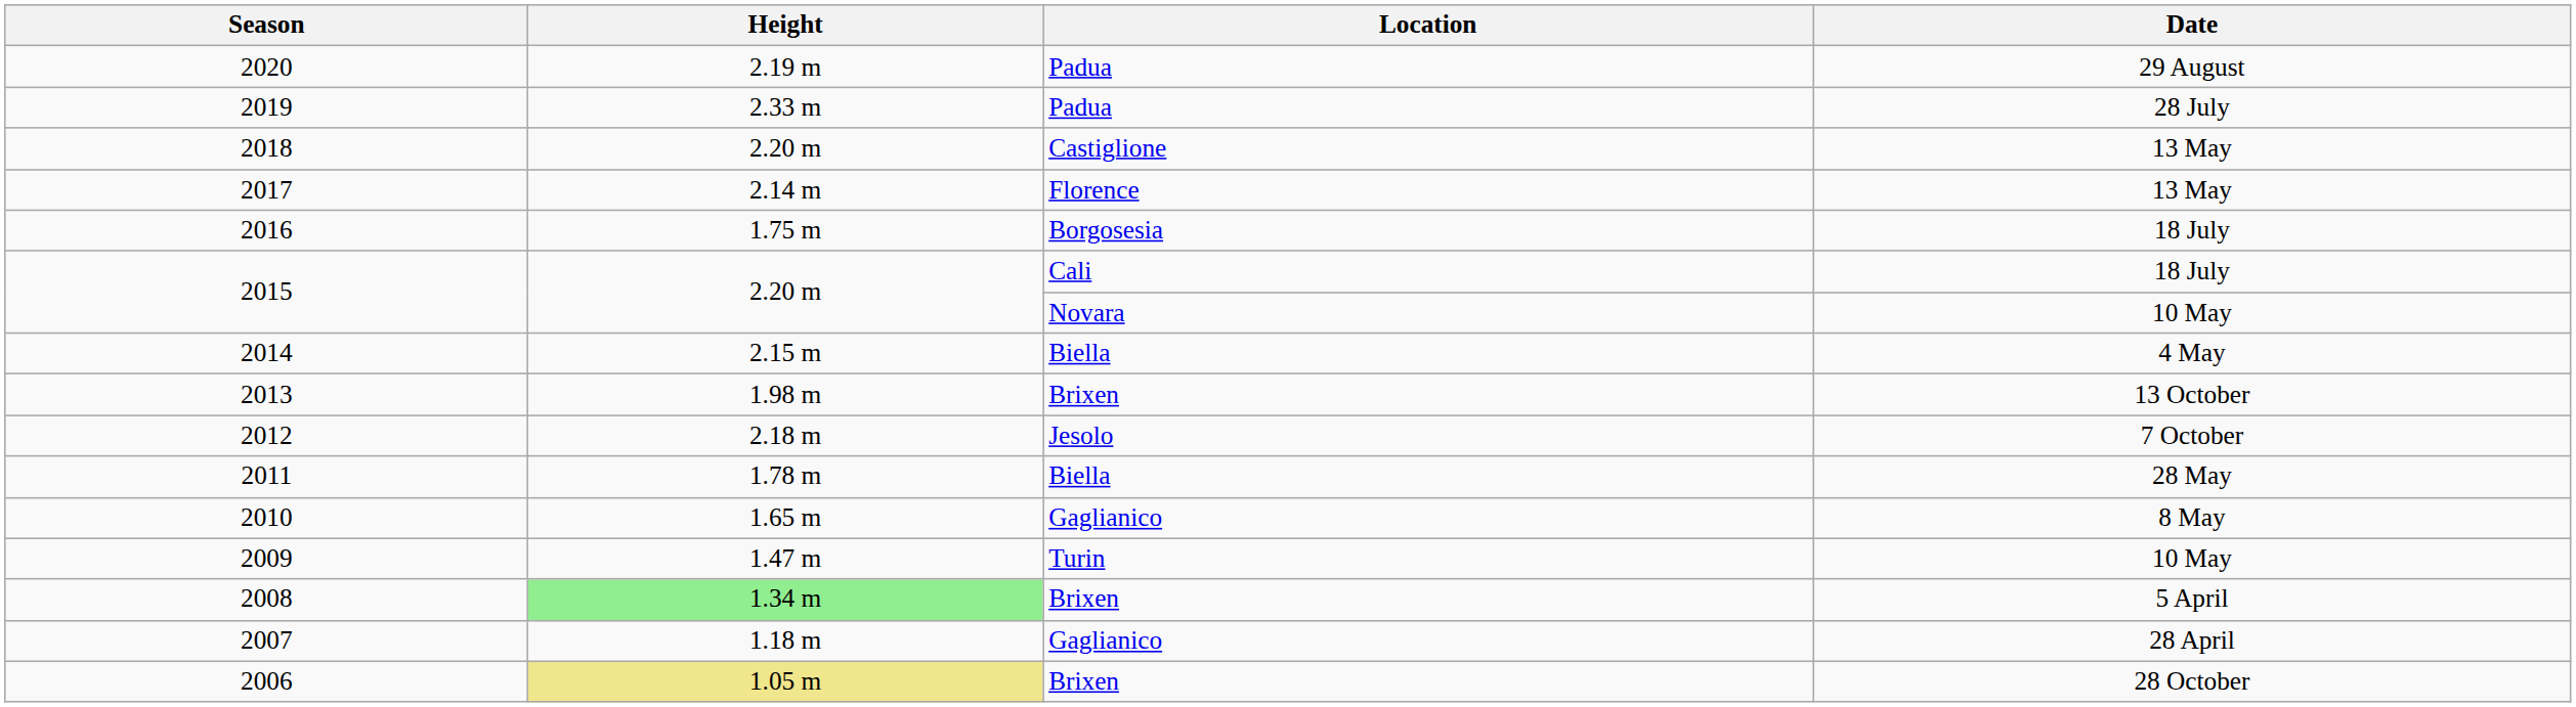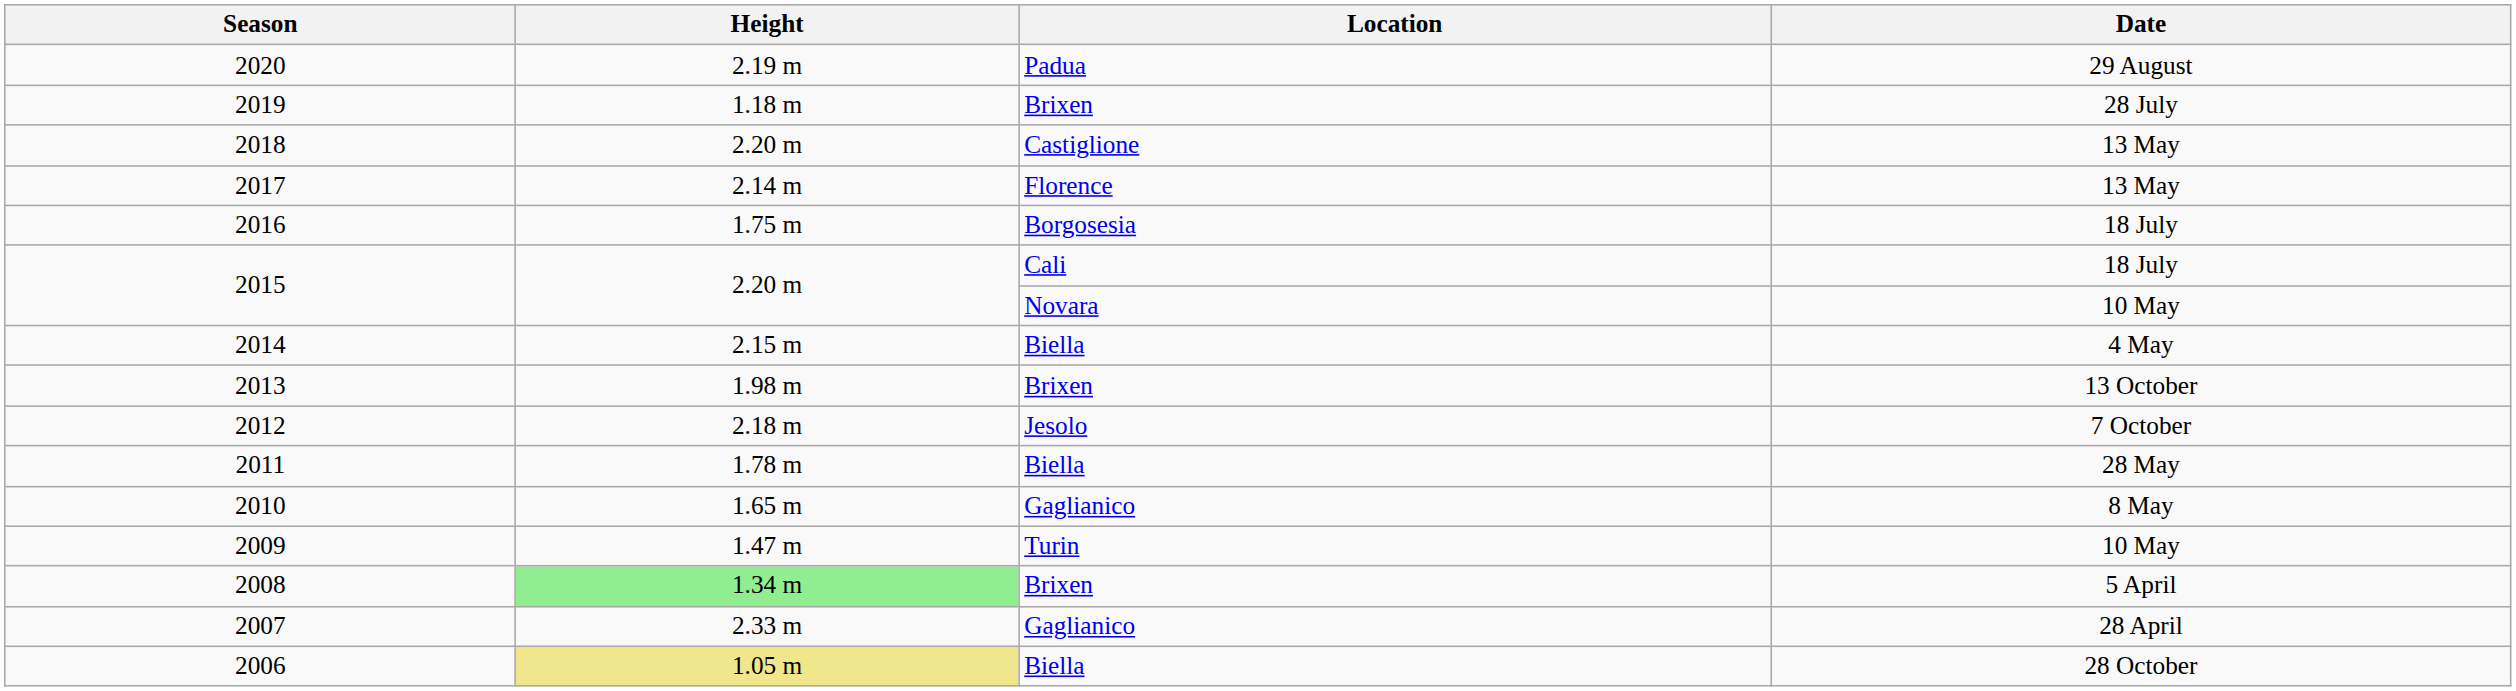2019 | Height: 2.33 m -> 1.18 m
2019 | Location: Padua -> Brixen
2007 | Height: 1.18 m -> 2.33 m
2006 | Location: Brixen -> Biella
